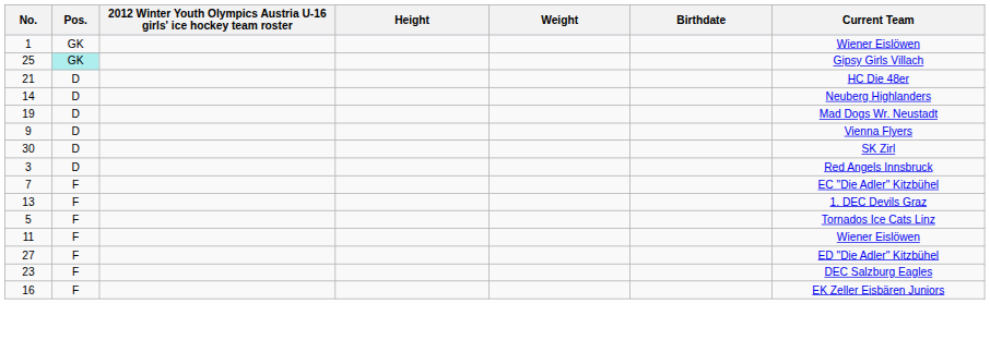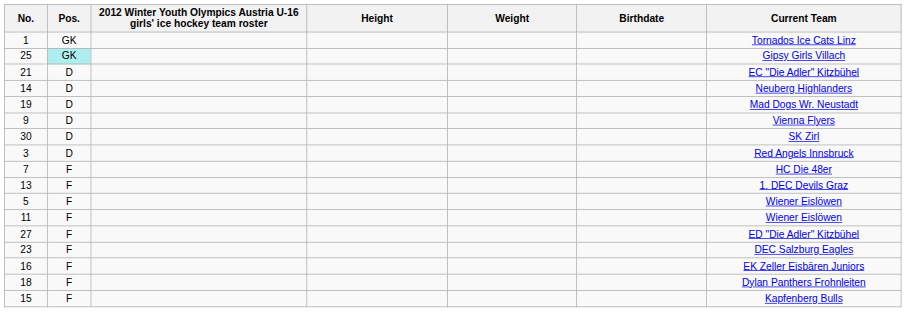1 | Current Team: Wiener Eislöwen -> Tornados Ice Cats Linz
21 | Current Team: HC Die 48er -> EC "Die Adler" Kitzbühel
7 | Current Team: EC "Die Adler" Kitzbühel -> HC Die 48er
5 | Current Team: Tornados Ice Cats Linz -> Wiener Eislöwen
+ row: 18 | F | Dylan Panthers Frohnleiten
+ row: 15 | F | Kapfenberg Bulls
